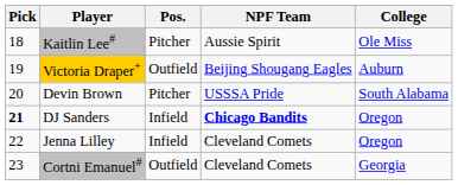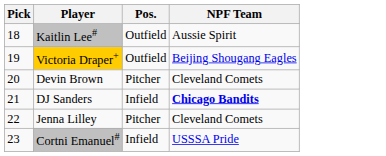- column: College | Ole Miss | Auburn | South Alabama | Oregon | Oregon | Georgia
Kaitlin Lee# | Pos.: Pitcher -> Outfield
Devin Brown | NPF Team: USSSA Pride -> Cleveland Comets
DJ Sanders | Pick: bold -> normal
Jenna Lilley | Pos.: Infield -> Pitcher
Cortni Emanuel# | Pos.: Outfield -> Infield
Cortni Emanuel# | NPF Team: Cleveland Comets -> USSSA Pride
